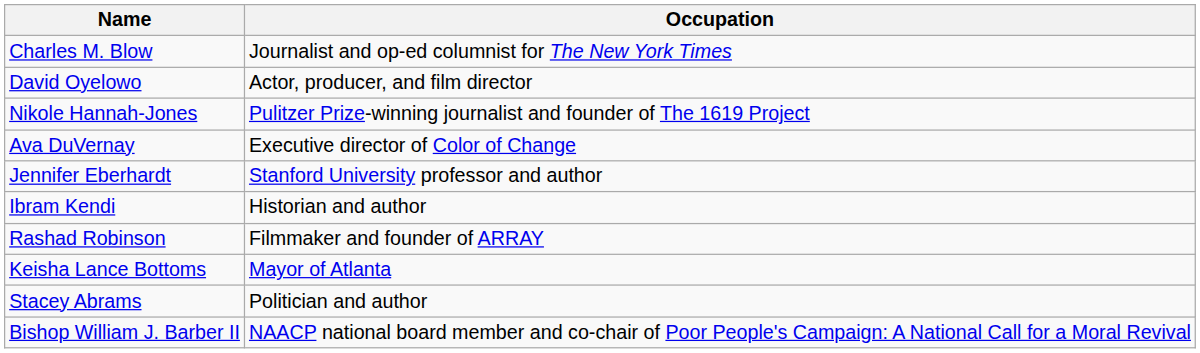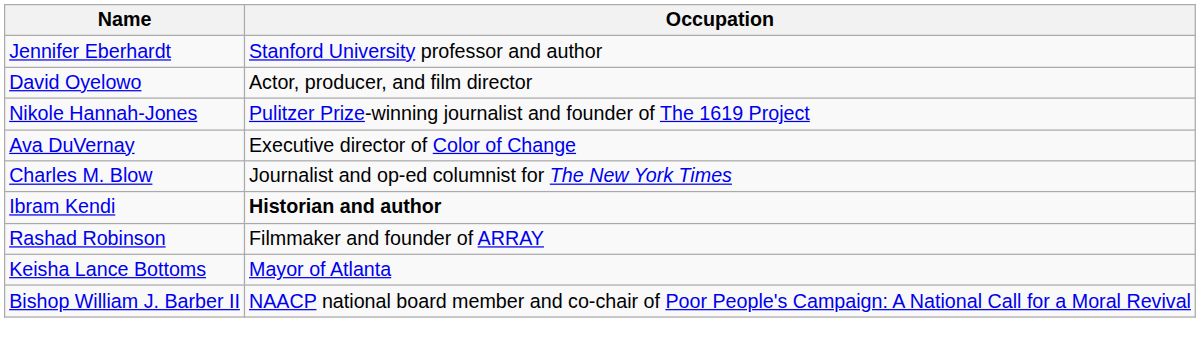rows swapped: Charles M. Blow <-> Jennifer Eberhardt
Ibram Kendi | Occupation: normal -> bold
- row: Stacey Abrams | Politician and author
